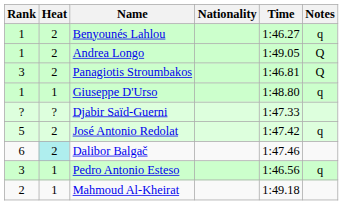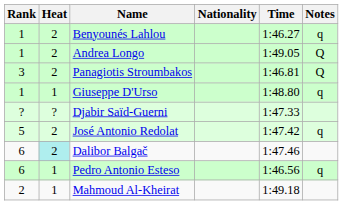Pedro Antonio Esteso | Rank: 3 -> 6
